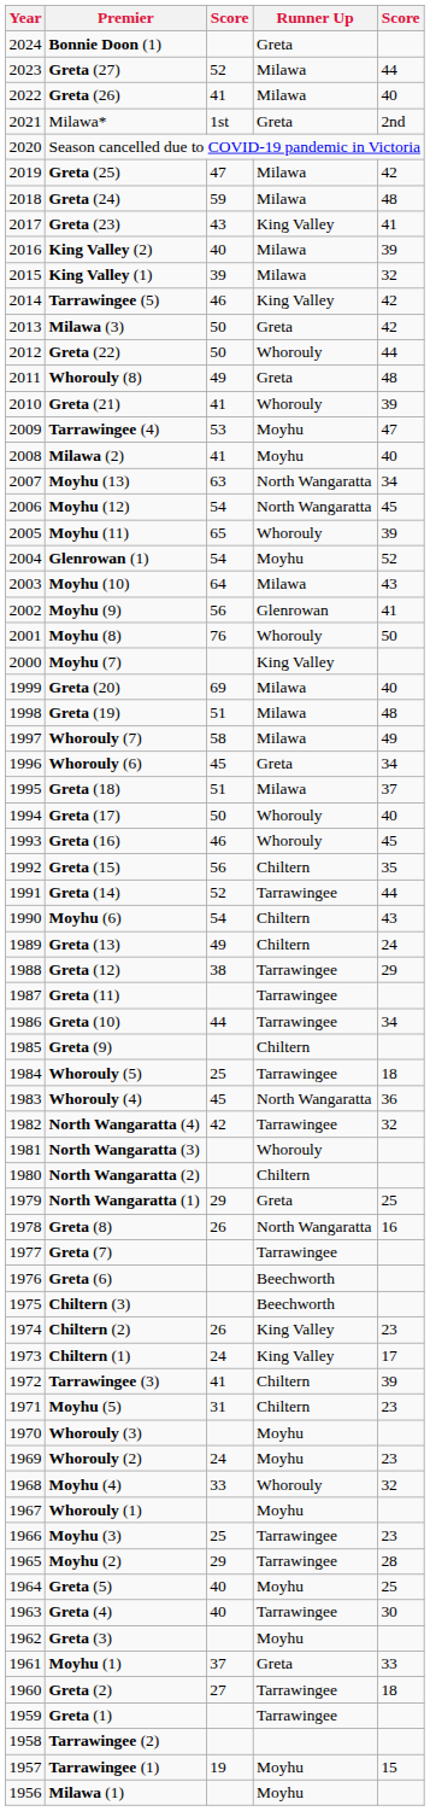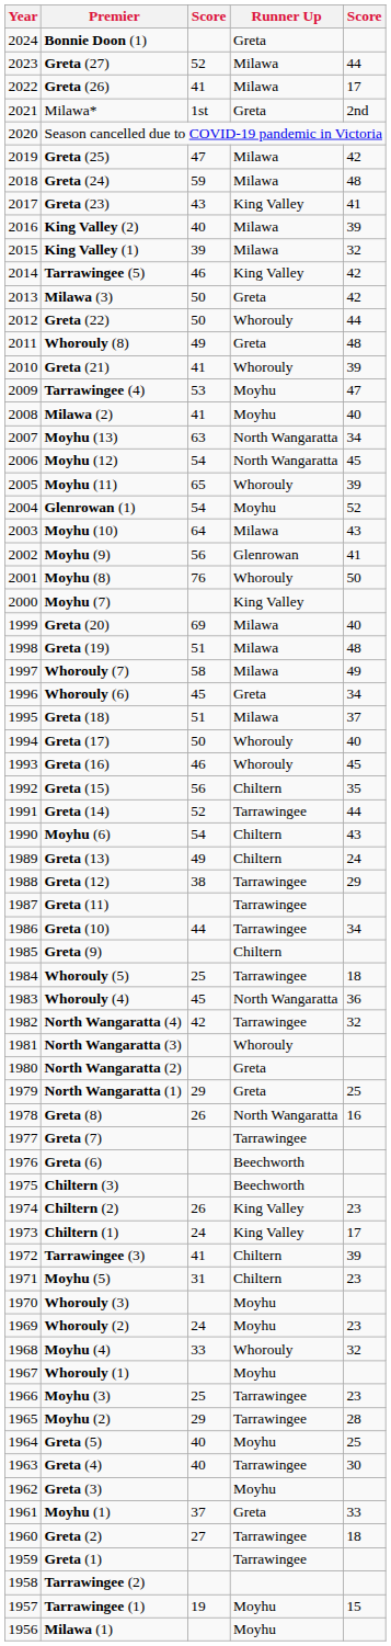Greta (26) | column 5: 40 -> 17
North Wangaratta (2) | Runner Up: Chiltern -> Greta
